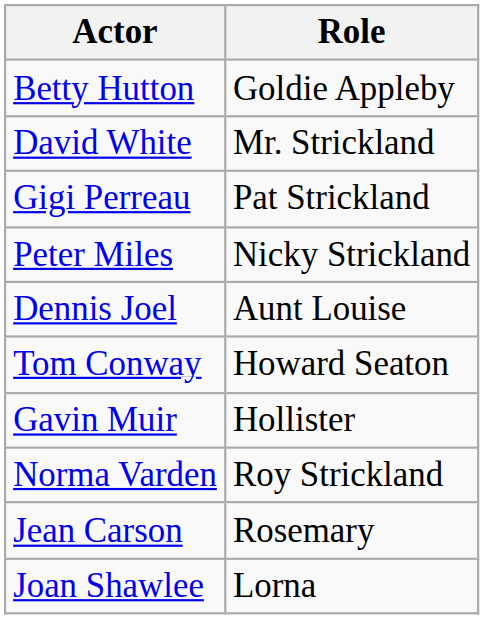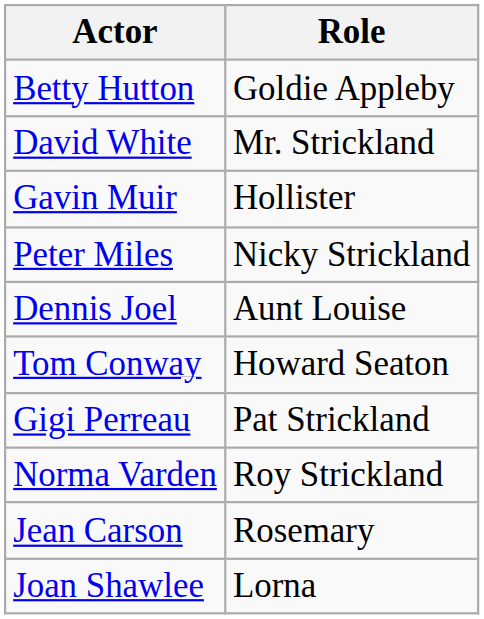rows swapped: Gigi Perreau <-> Gavin Muir
